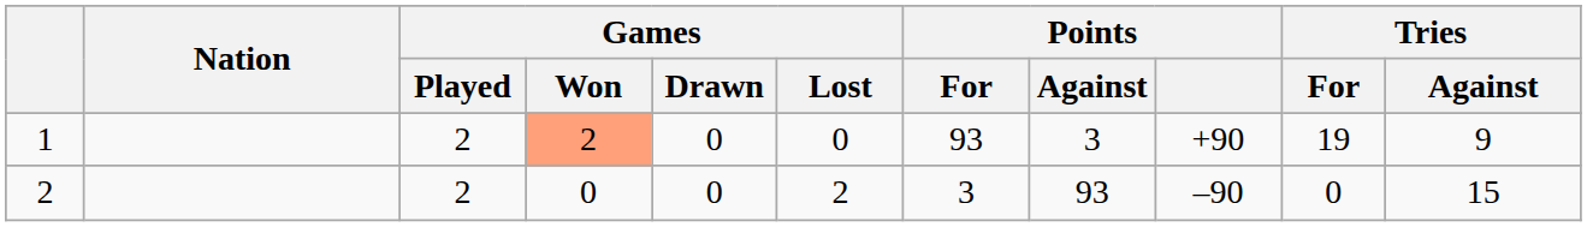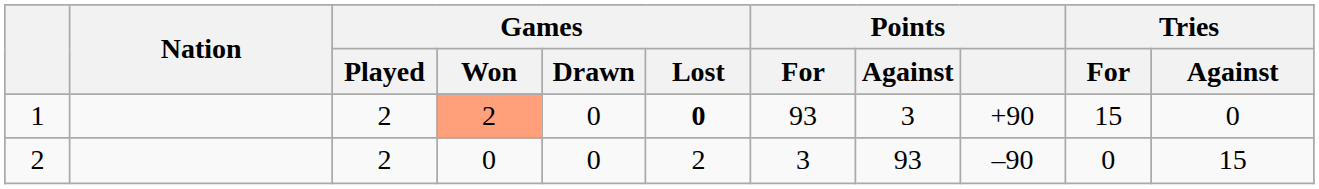1 | Games / Lost: normal -> bold
1 | Tries / For: 19 -> 15
1 | Tries / Against: 9 -> 0
